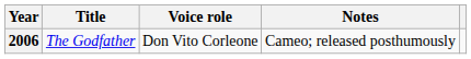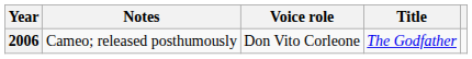columns swapped: Title <-> Notes
